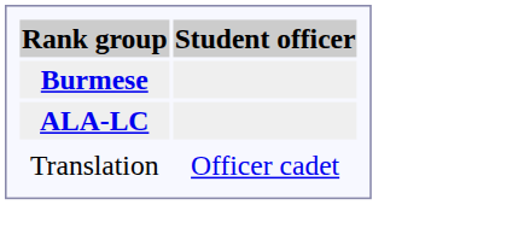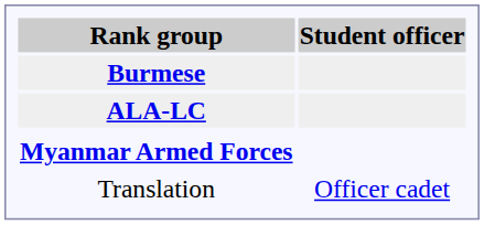+ row: Myanmar Armed Forces
